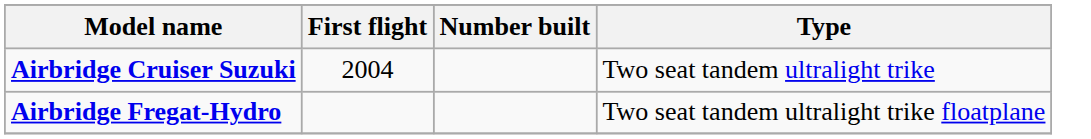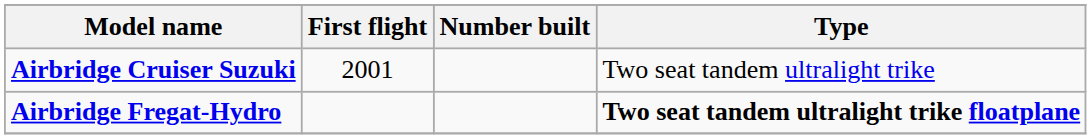Airbridge Cruiser Suzuki | First flight: 2004 -> 2001
Airbridge Fregat-Hydro | Type: normal -> bold
